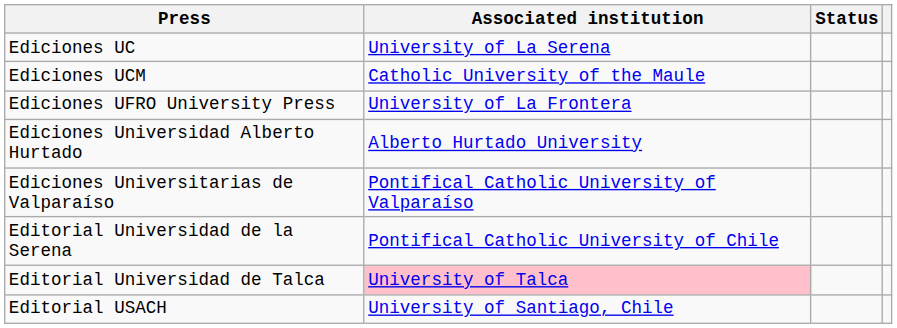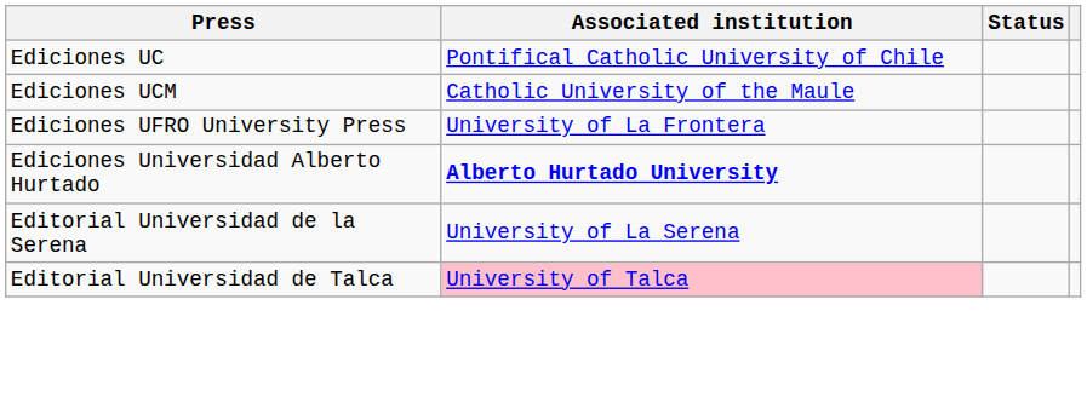Ediciones UC | Associated institution: University of La Serena -> Pontifical Catholic University of Chile
Ediciones Universidad Alberto Hurtado | Associated institution: normal -> bold
- row: Ediciones Universitarias de Valparaíso | Pontifical Catholic University of Valparaíso
Editorial Universidad de la Serena | Associated institution: Pontifical Catholic University of Chile -> University of La Serena
- row: Editorial USACH | University of Santiago, Chile
